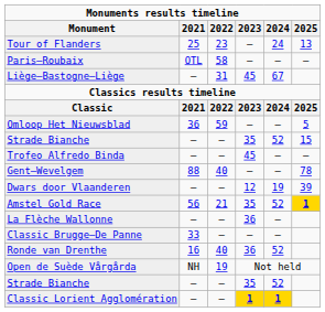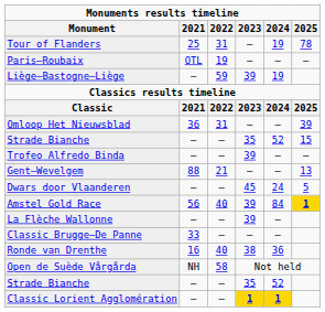Tour of Flanders | 2022: 23 -> 31
Tour of Flanders | 2024: 24 -> 19
Tour of Flanders | 2025: 13 -> 78
Paris–Roubaix | 2022: 58 -> 19
Liège–Bastogne–Liège | 2022: 31 -> 59
Liège–Bastogne–Liège | 2023: 45 -> 39
Liège–Bastogne–Liège | 2024: 67 -> 19
Omloop Het Nieuwsblad | 2022: 59 -> 31
Omloop Het Nieuwsblad | 2025: 5 -> 39
Trofeo Alfredo Binda | 2023: 45 -> 39
Gent–Wevelgem | 2022: 40 -> 21
Gent–Wevelgem | 2025: 78 -> 13
Dwars door Vlaanderen | 2023: 12 -> 45
Dwars door Vlaanderen | 2024: 19 -> 24
Dwars door Vlaanderen | 2025: 39 -> 5
Amstel Gold Race | 2022: 21 -> 40
Amstel Gold Race | 2023: 35 -> 39
Amstel Gold Race | 2024: 52 -> 84
La Flèche Wallonne | 2023: 36 -> 39
Ronde van Drenthe | 2023: 36 -> 38
Ronde van Drenthe | 2024: 52 -> 36
Open de Suède Vårgårda | 2022: 19 -> 58
